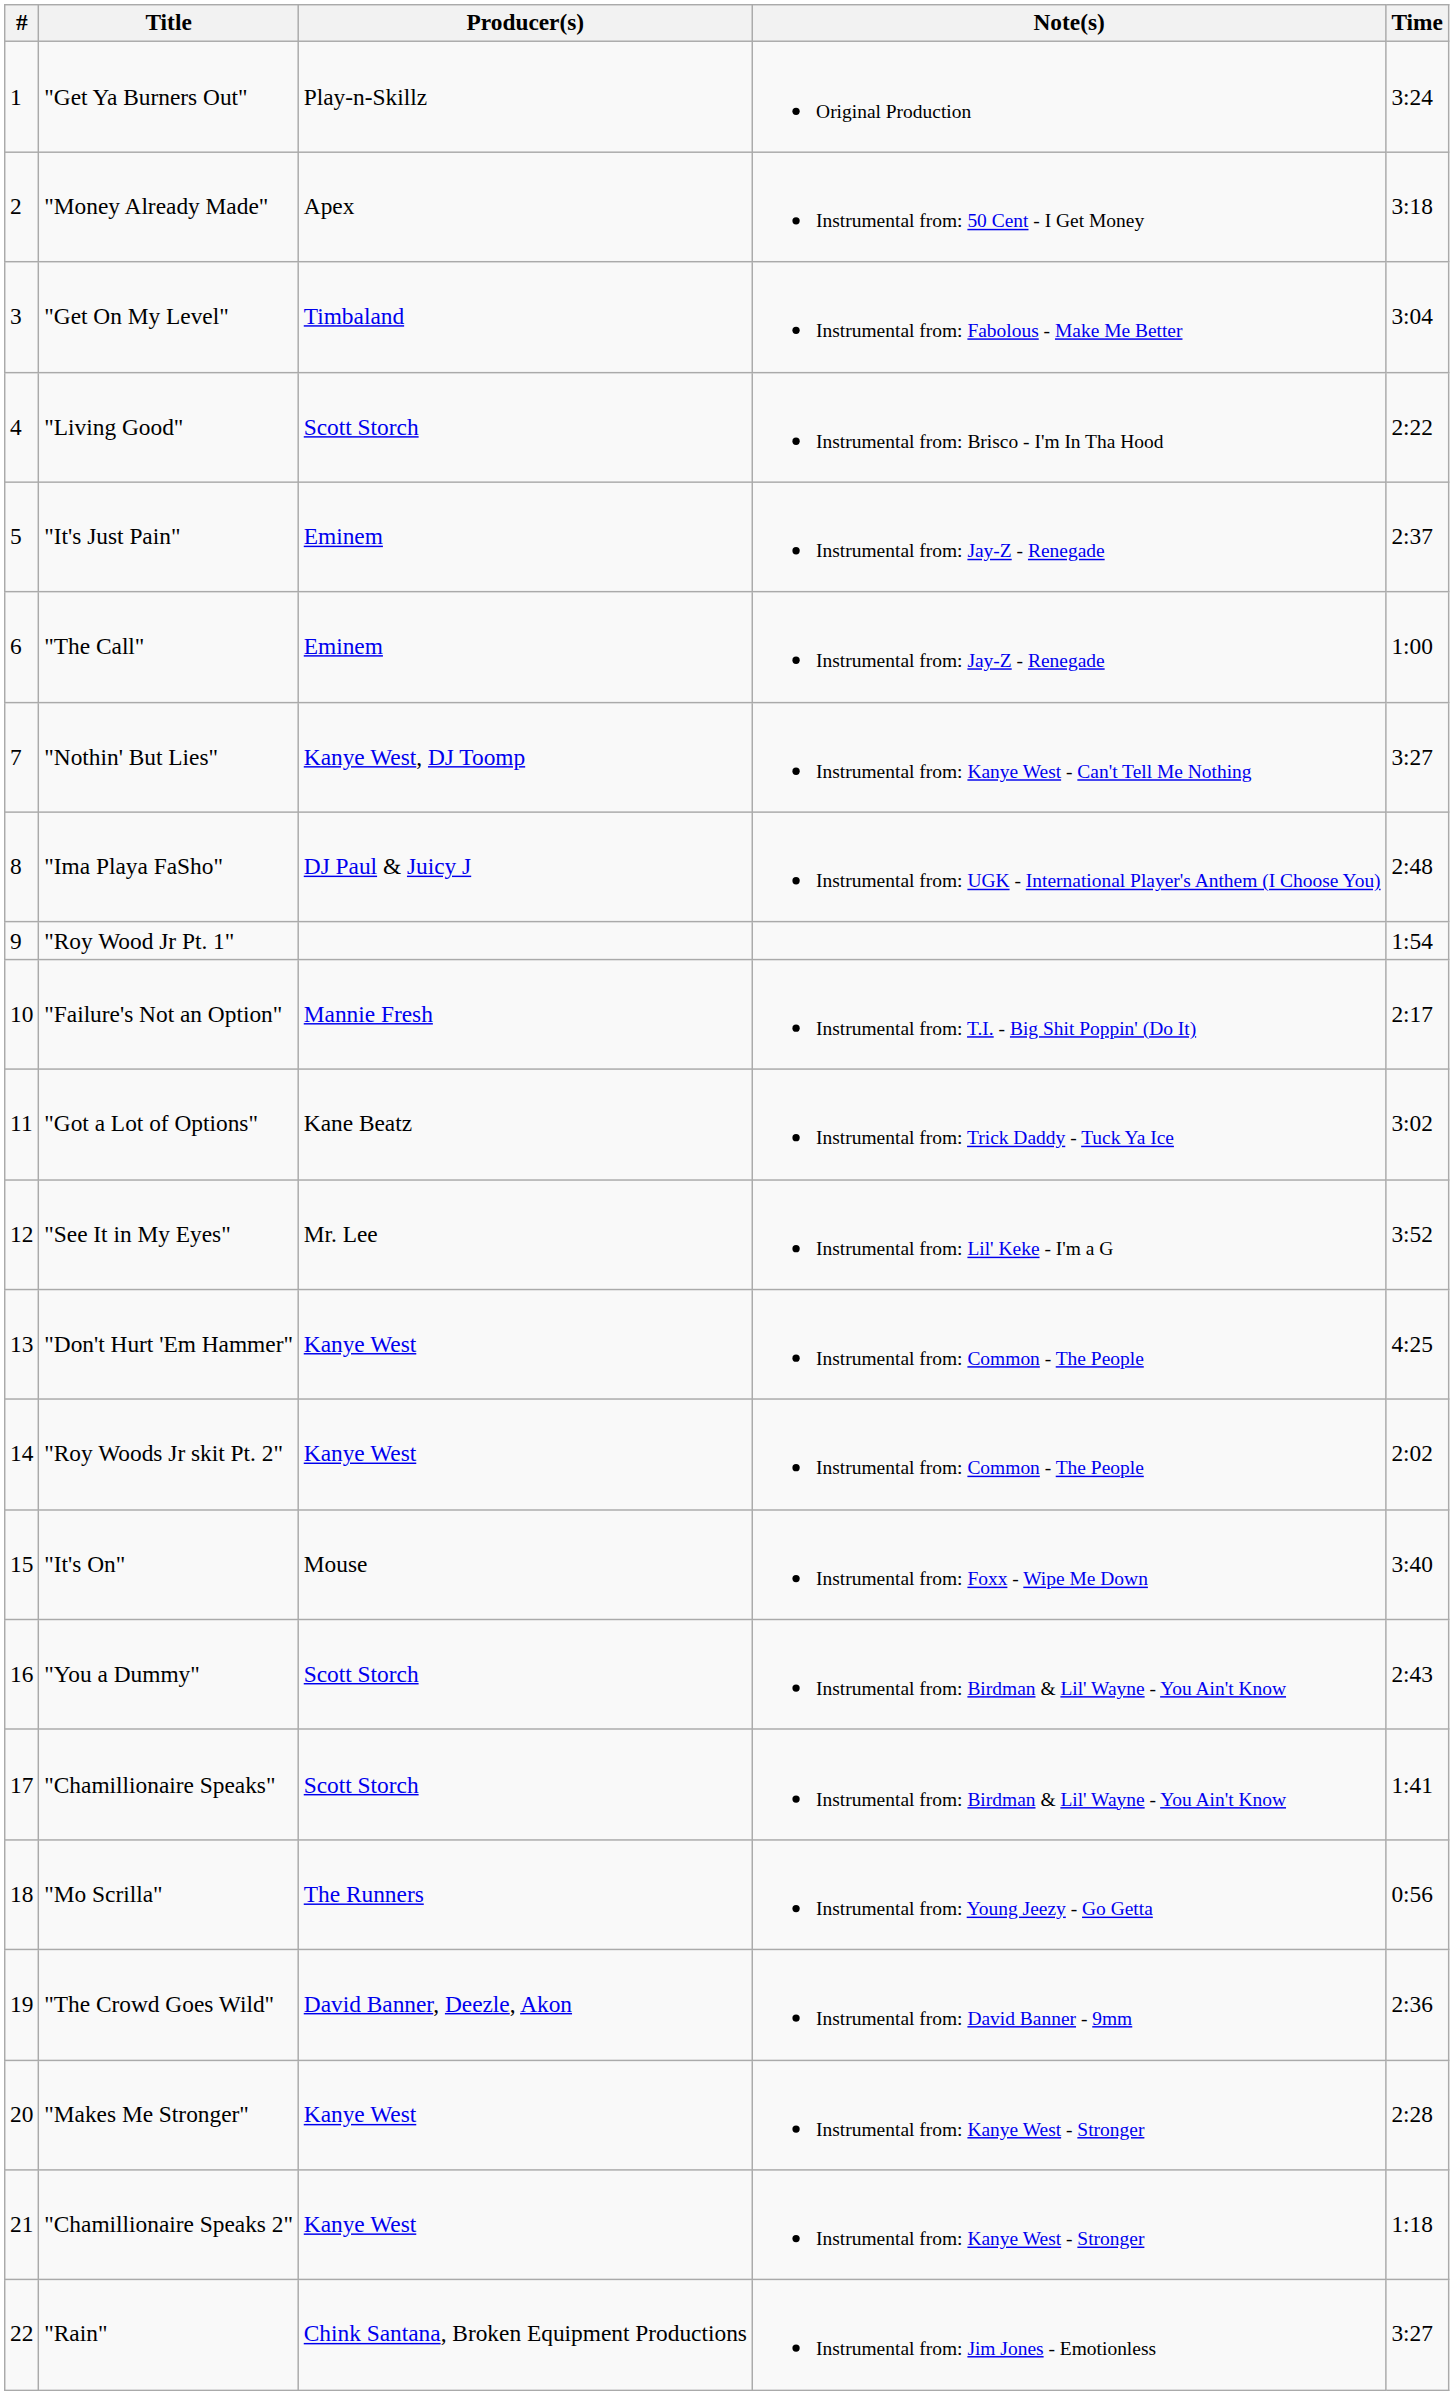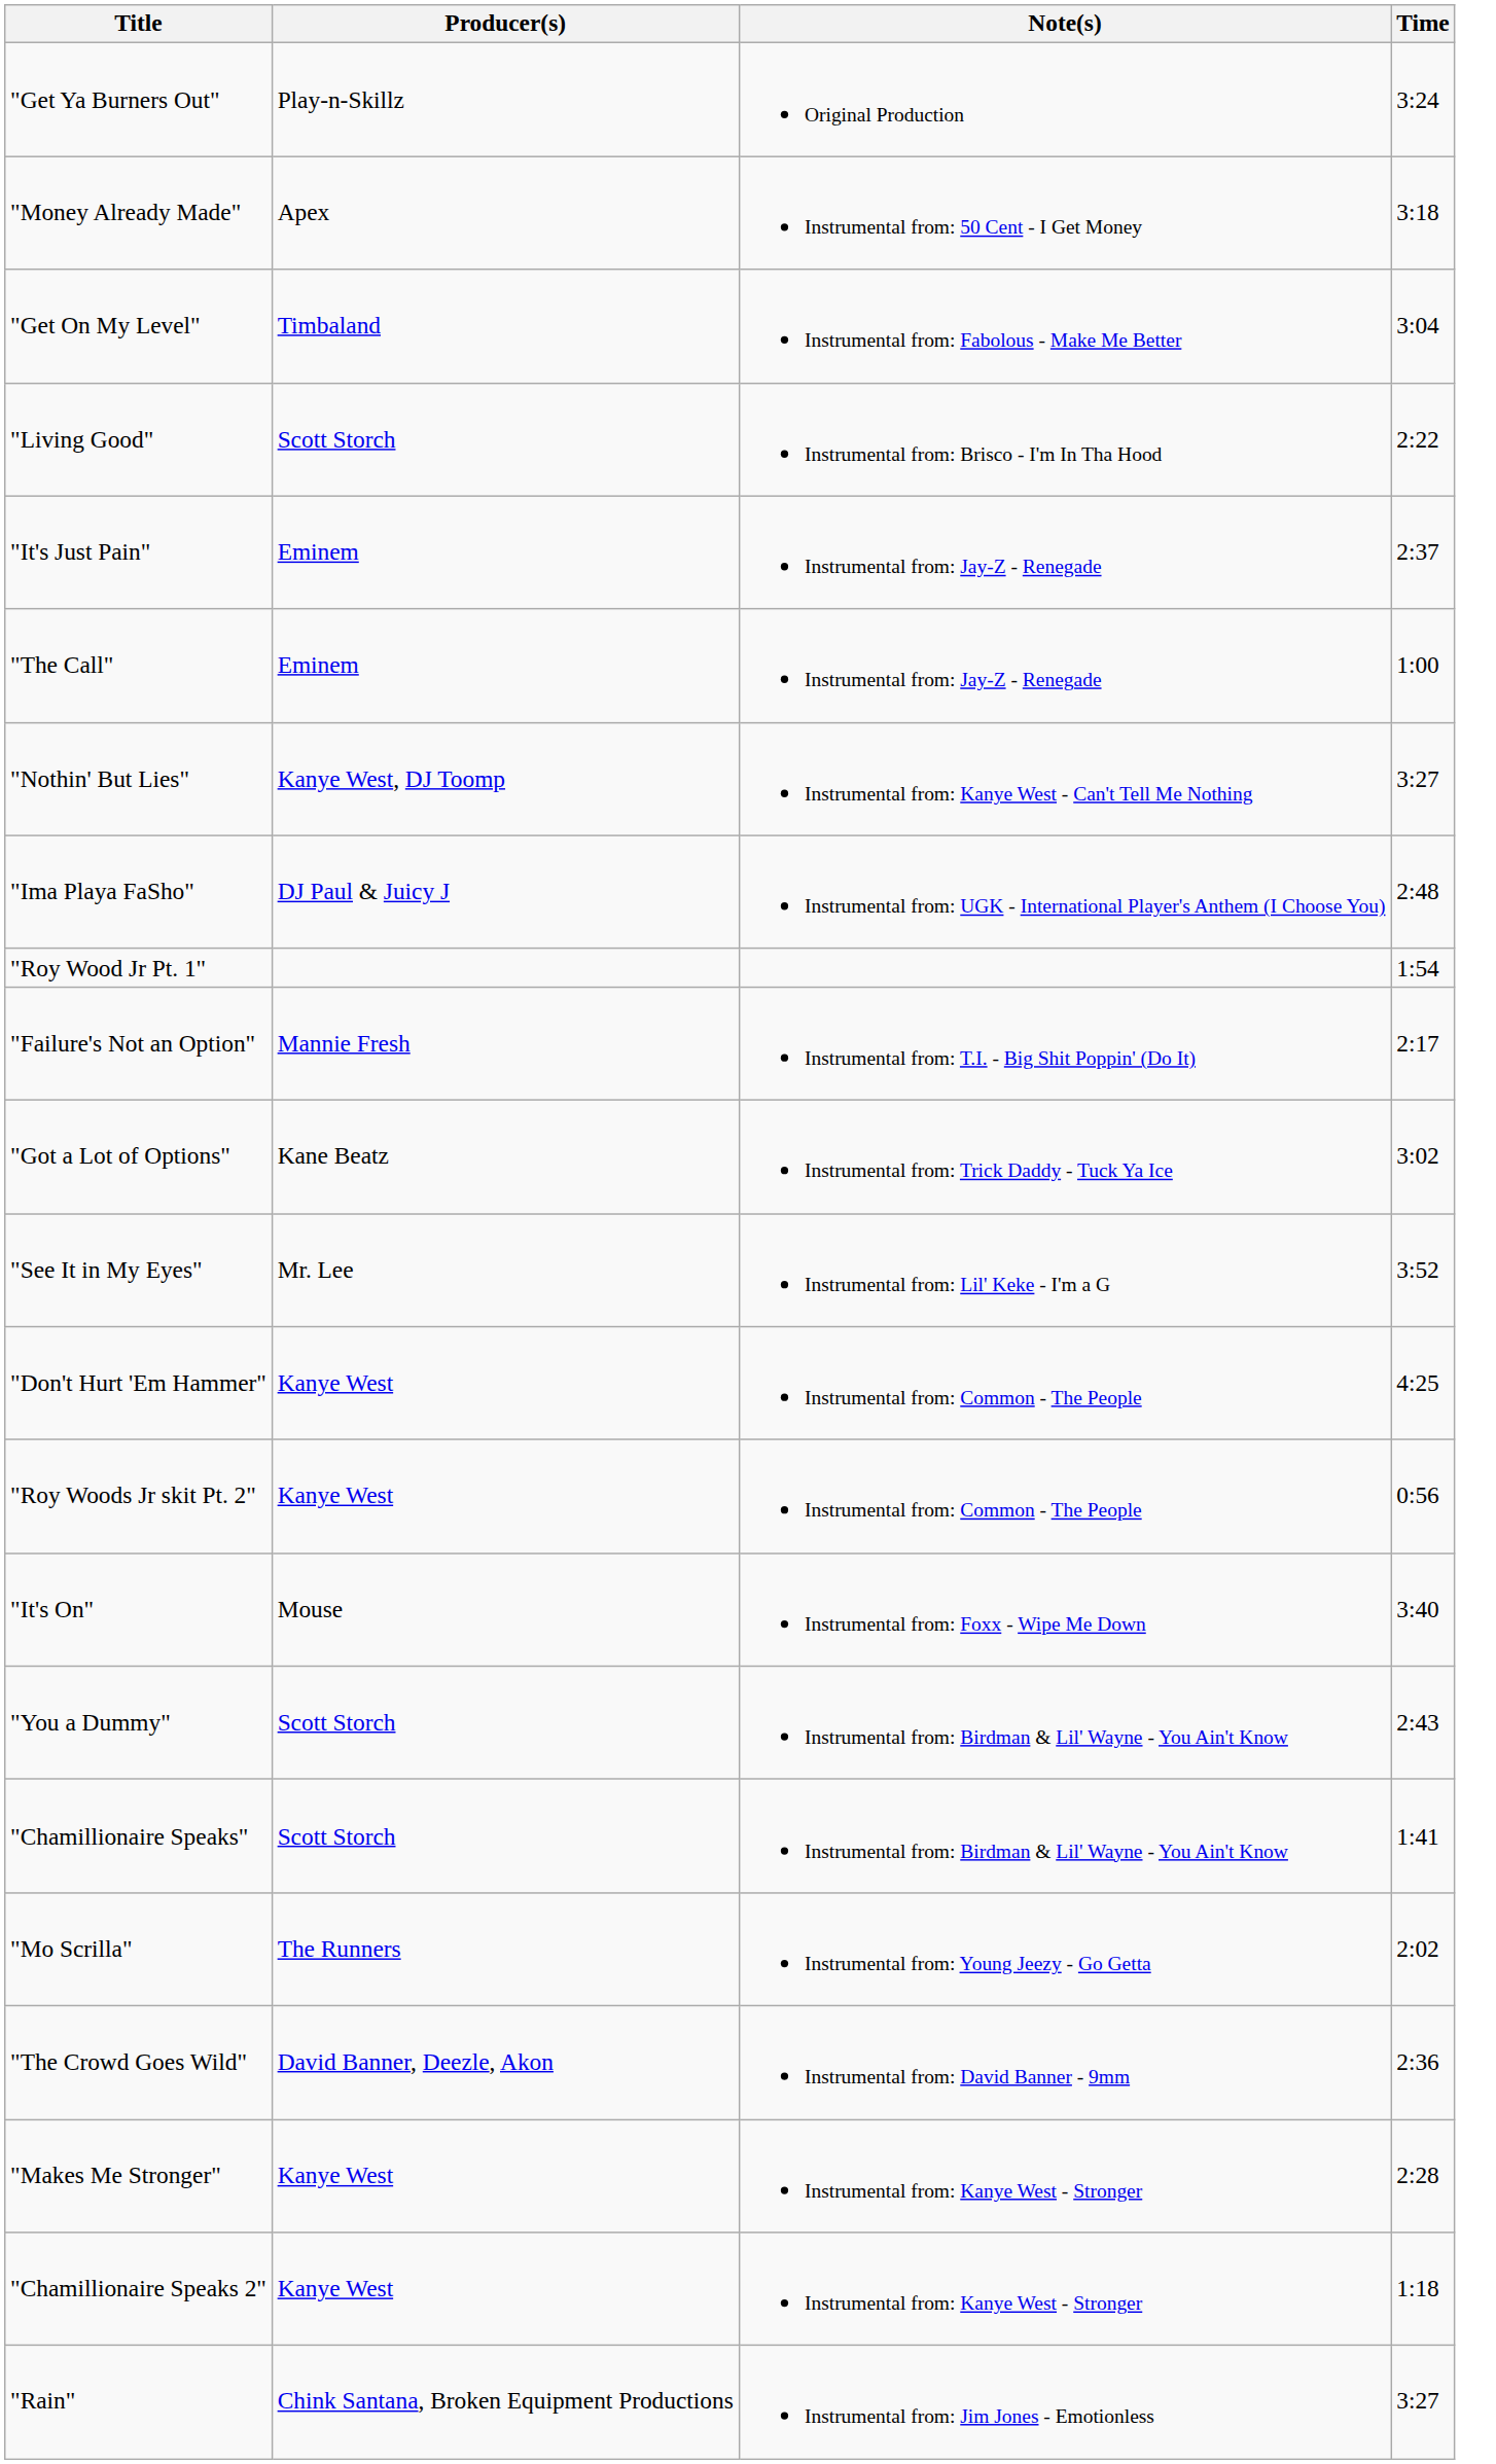- column: # | 1 | 2 | 3 | 4 | 5 | 6 | 7 | 8 | 9 | 10 | 11 | 12 | 13 | 14 | 15 | 16 | 17 | 18 | 19 | 20 | 21 | 22
"Roy Woods Jr skit Pt. 2" | Time: 2:02 -> 0:56
"Mo Scrilla" | Time: 0:56 -> 2:02
